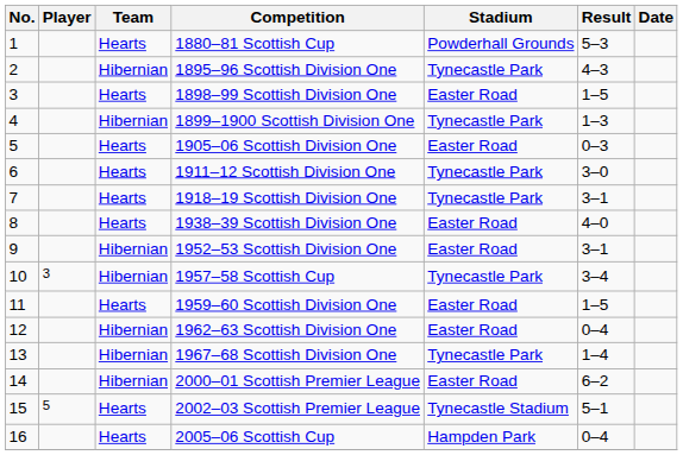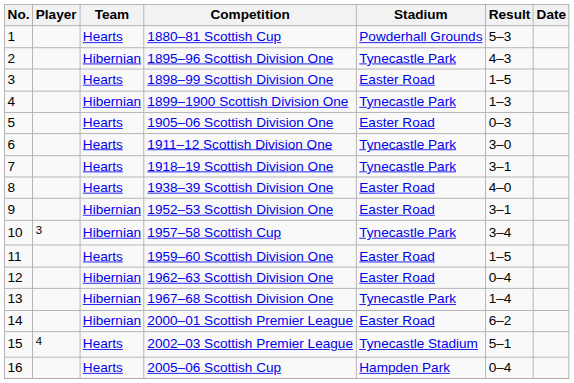2002–03 Scottish Premier League | Player: 5 -> 4
